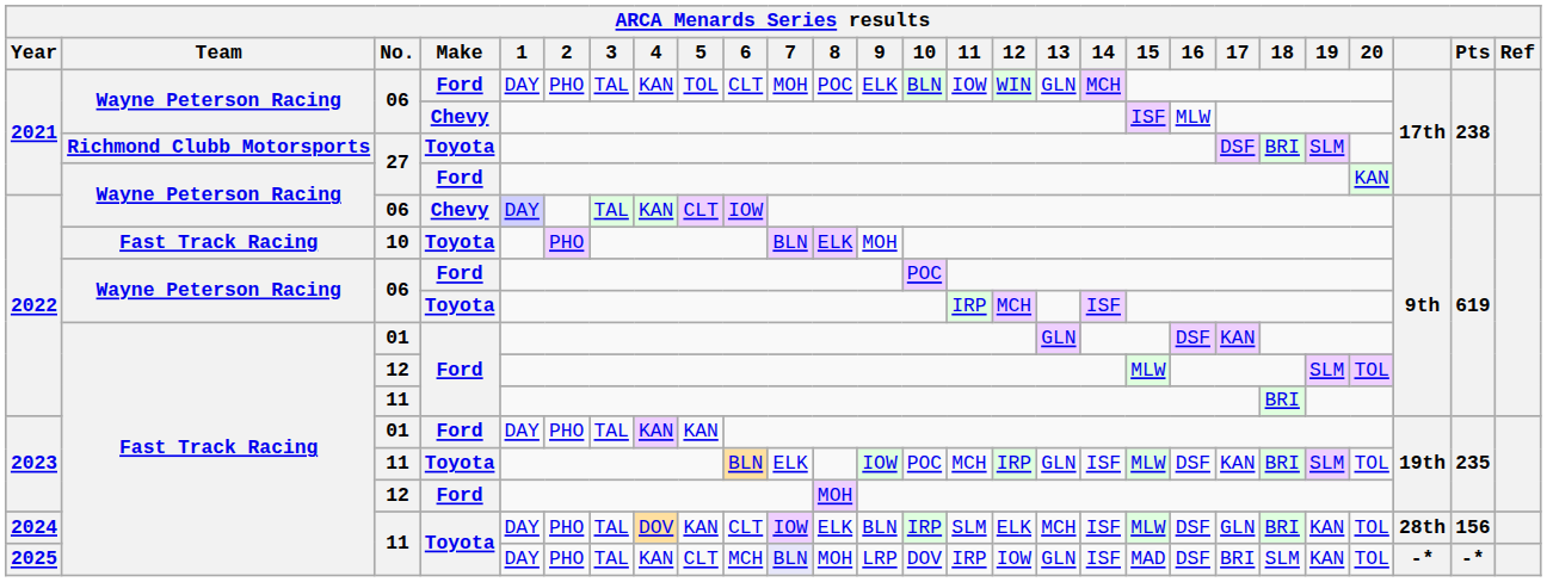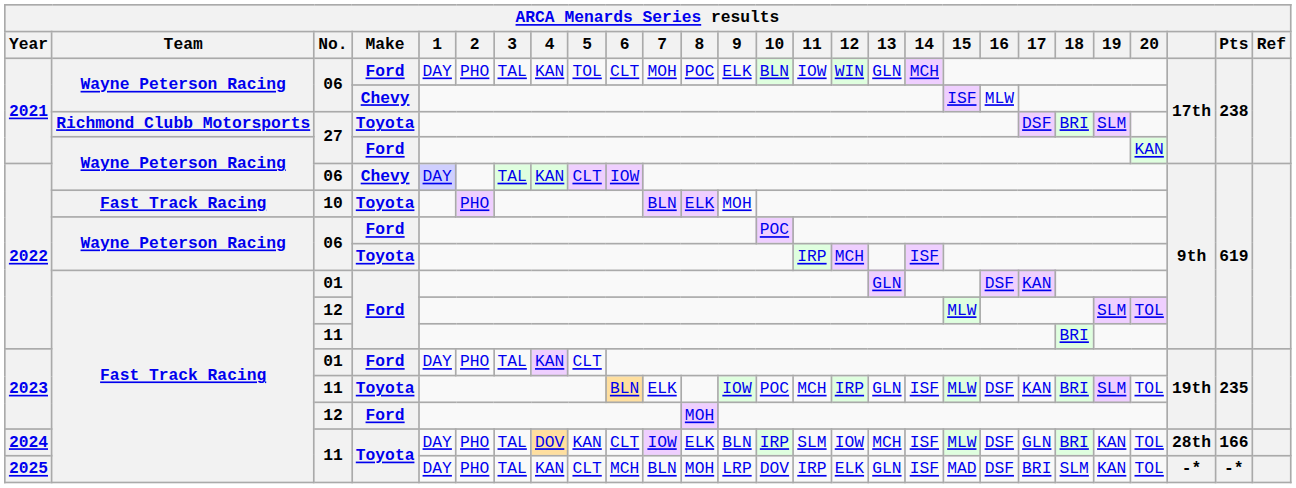2023 / 01 | 5: KAN -> CLT
2024 / 11 | 12: ELK -> IOW
2024 / 11 | Pts: 156 -> 166
2025 / 11 | 7: lavender background -> no background
2025 / 11 | 12: IOW -> ELK
